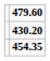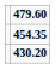rows swapped: 454.35 <-> 430.20
